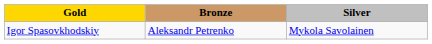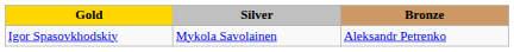columns swapped: Silver <-> Bronze
